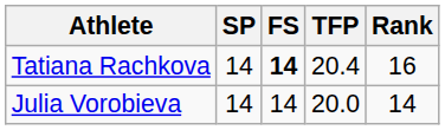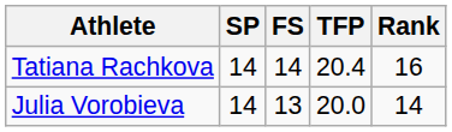Tatiana Rachkova | FS: bold -> normal
Julia Vorobieva | FS: 14 -> 13
